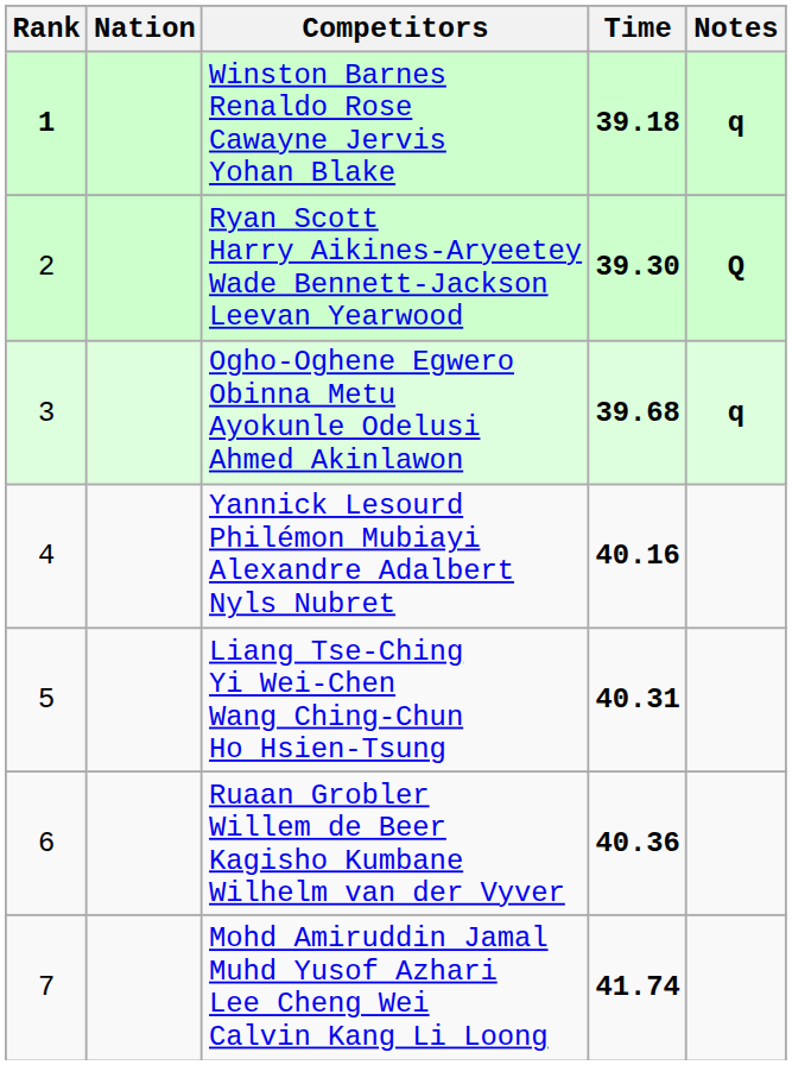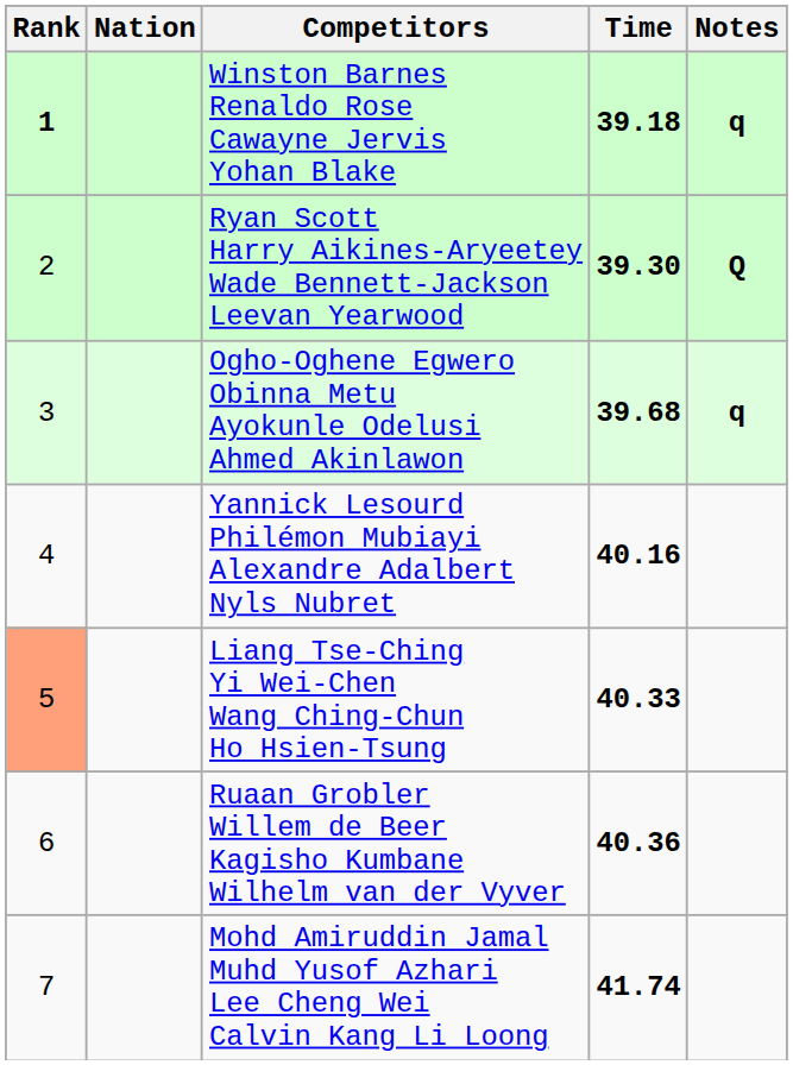Liang Tse-Ching Yi Wei-Chen Wang Ching-Chun Ho Hsien-Tsung | Rank: no background -> lightsalmon background
Liang Tse-Ching Yi Wei-Chen Wang Ching-Chun Ho Hsien-Tsung | Time: 40.31 -> 40.33
